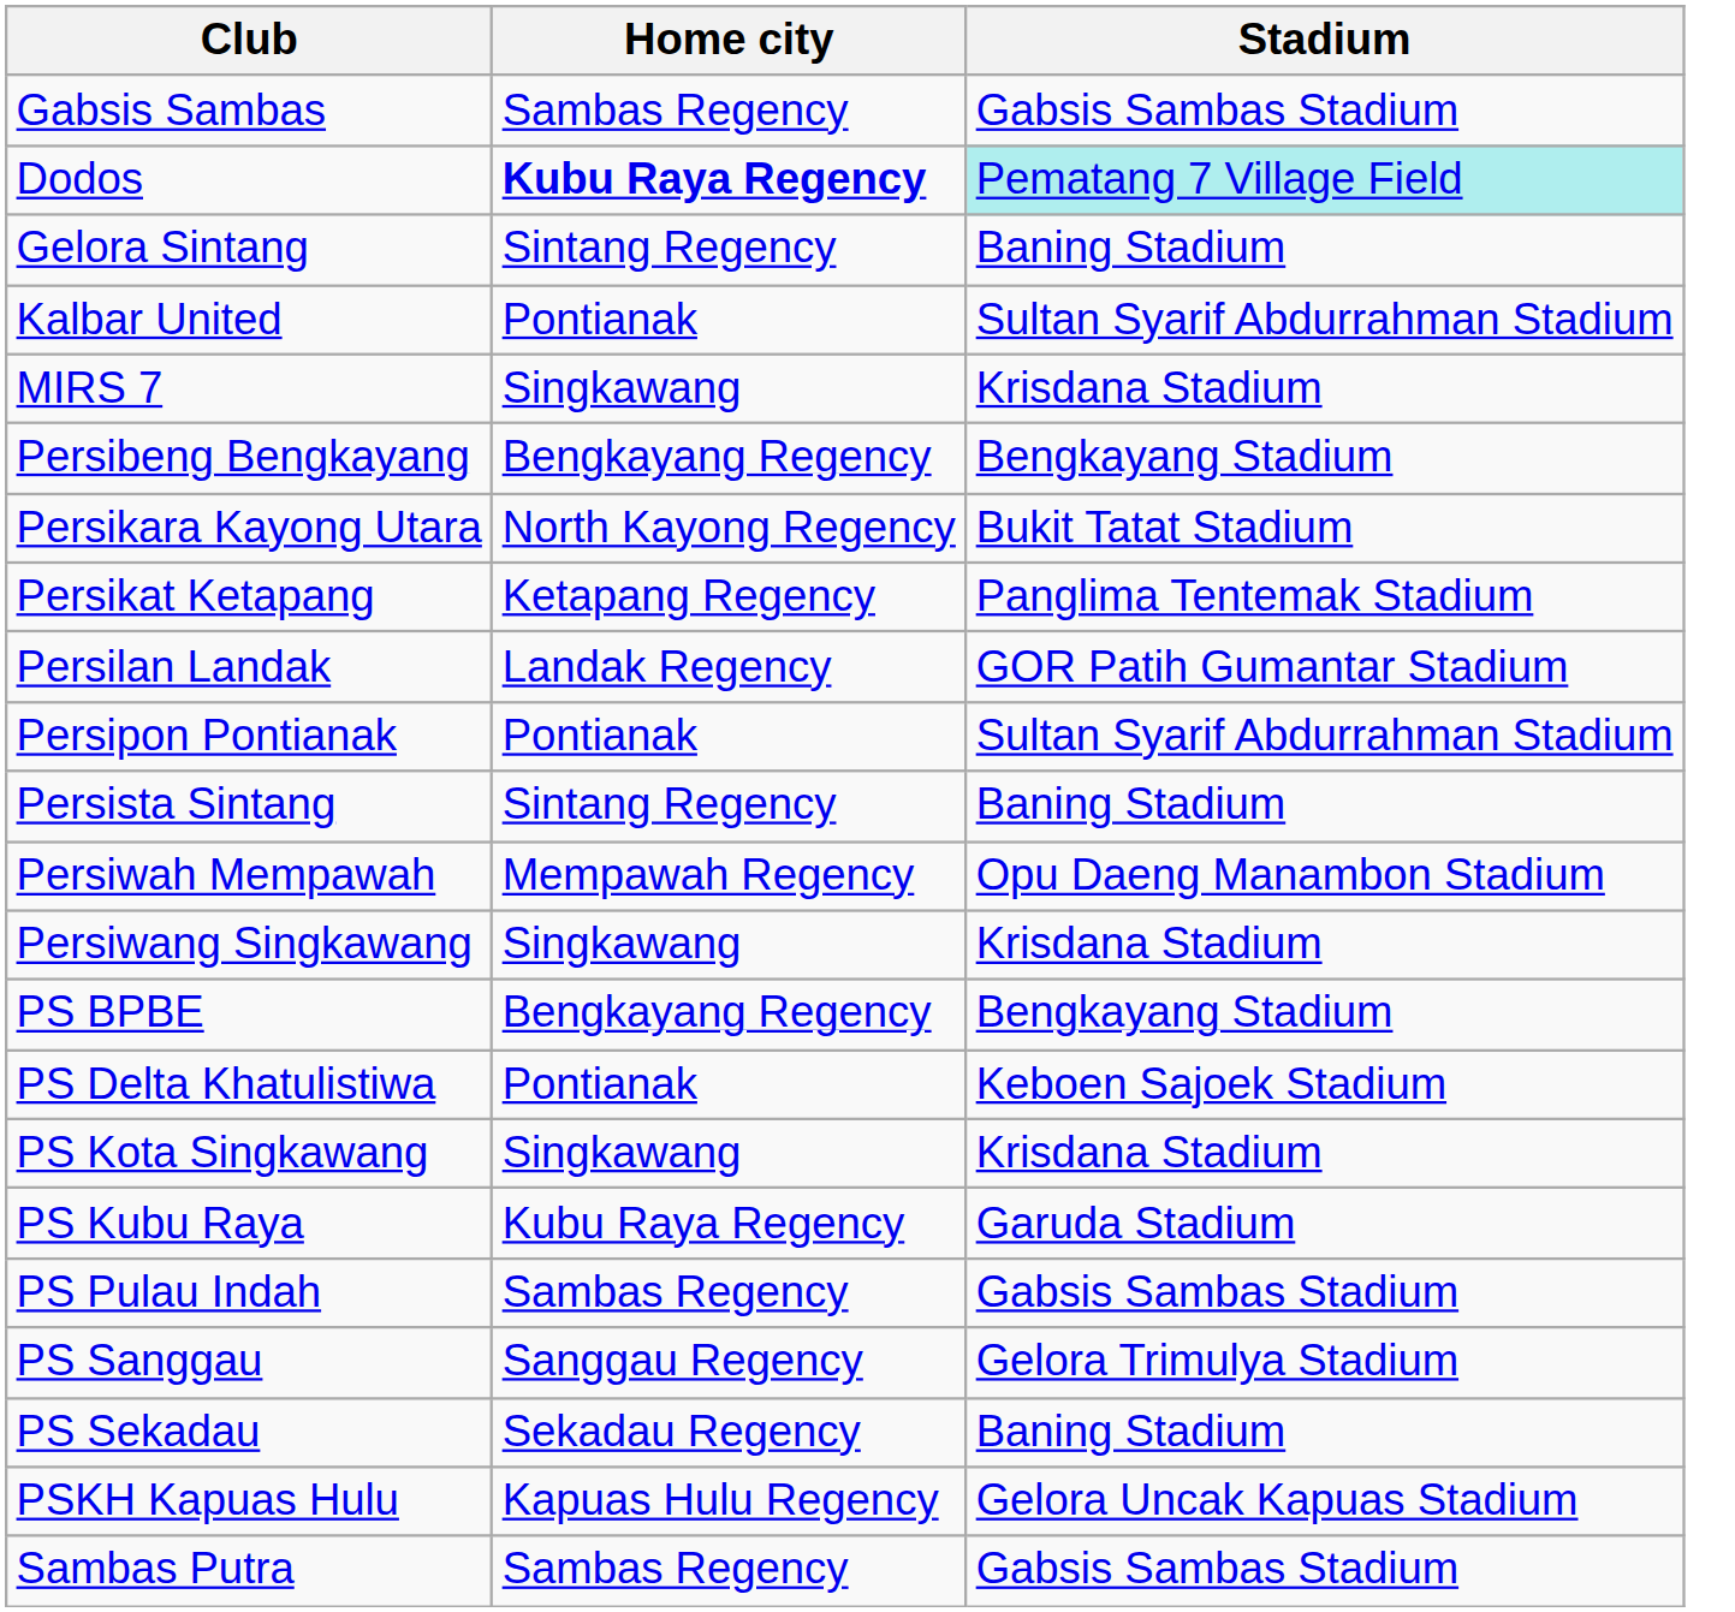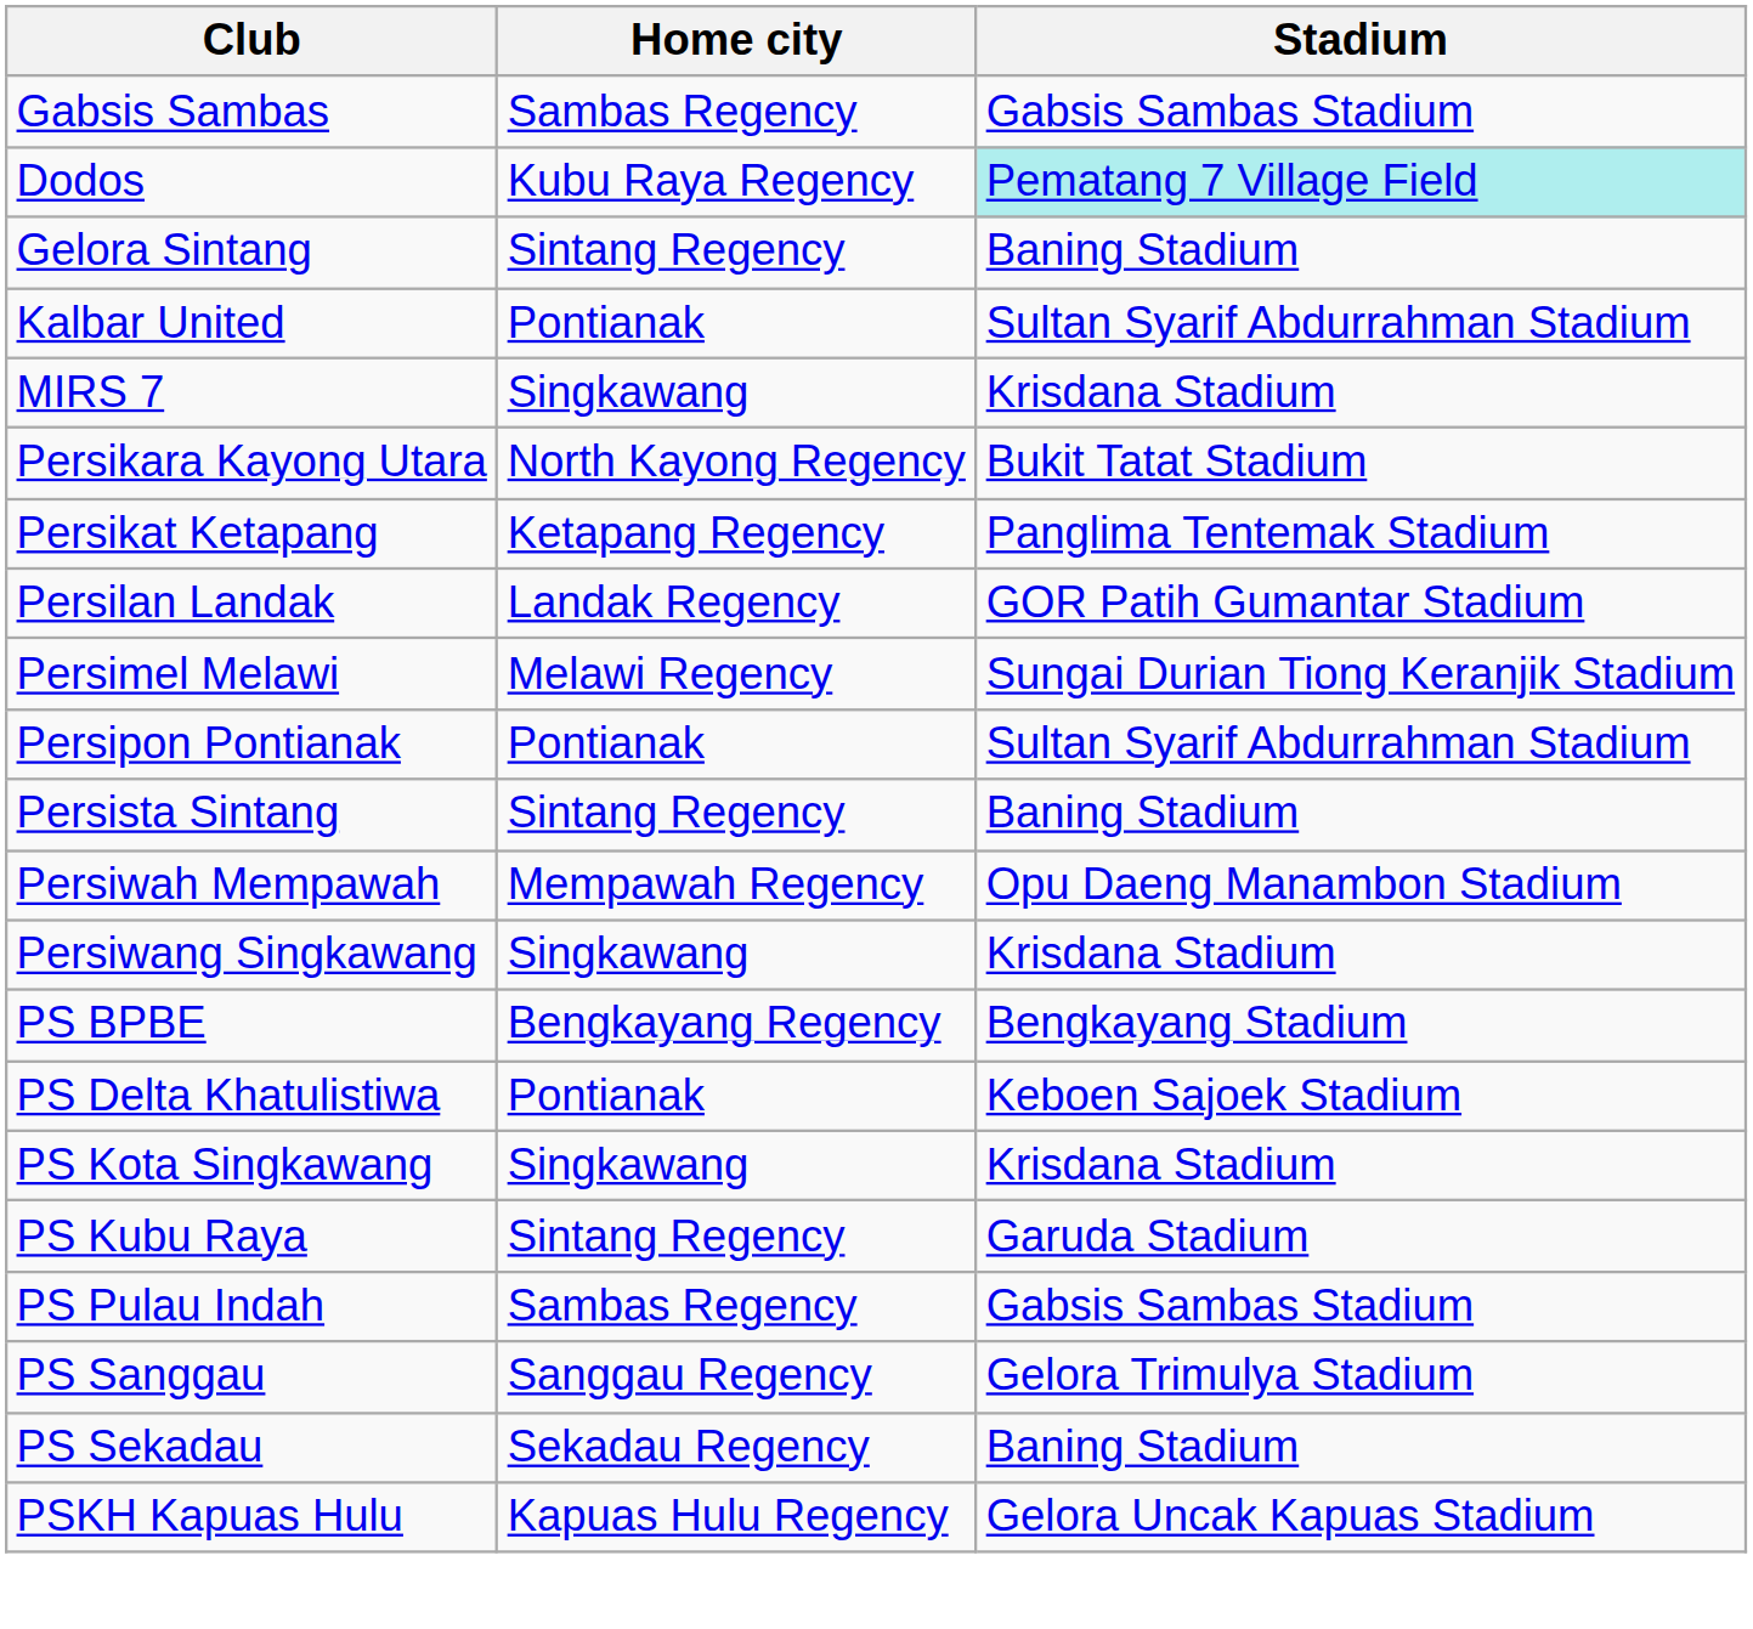Dodos | Home city: bold -> normal
- row: Persibeng Bengkayang | Bengkayang Regency | Bengkayang Stadium
+ row: Persimel Melawi | Melawi Regency | Sungai Durian Tiong Keranjik Stadium
PS Kubu Raya | Home city: Kubu Raya Regency -> Sintang Regency
- row: Sambas Putra | Sambas Regency | Gabsis Sambas Stadium
